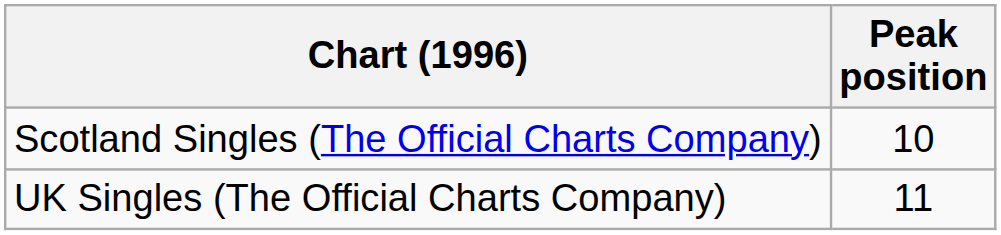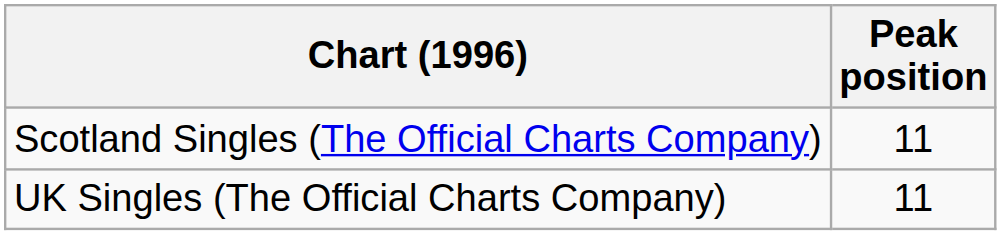Scotland Singles (The Official Charts Company) | Peak position: 10 -> 11
